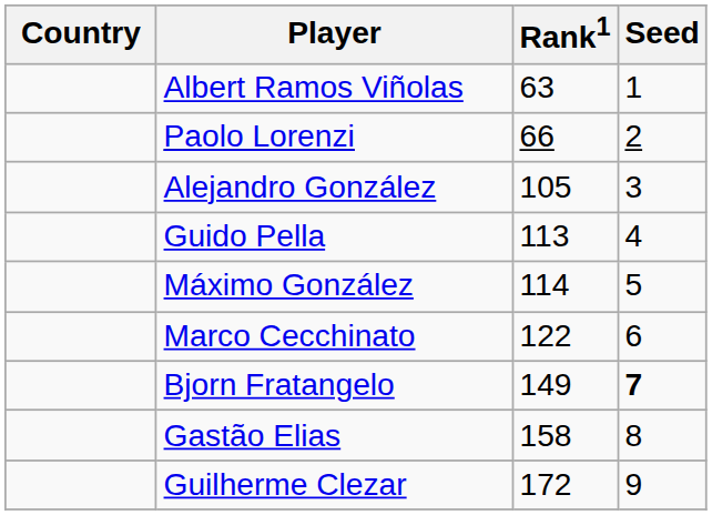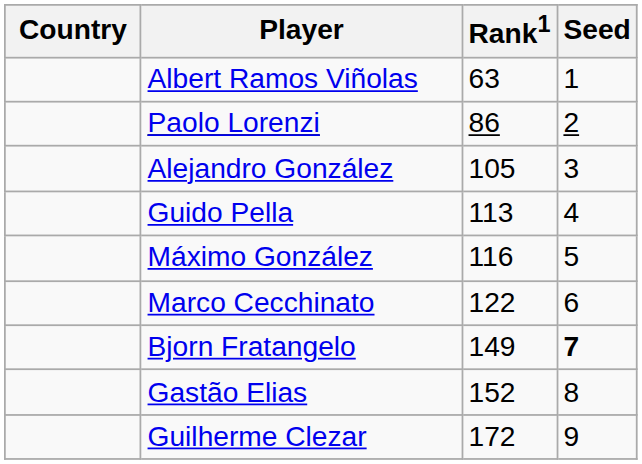Paolo Lorenzi | Rank1: 66 -> 86
Máximo González | Rank1: 114 -> 116
Gastão Elias | Rank1: 158 -> 152
